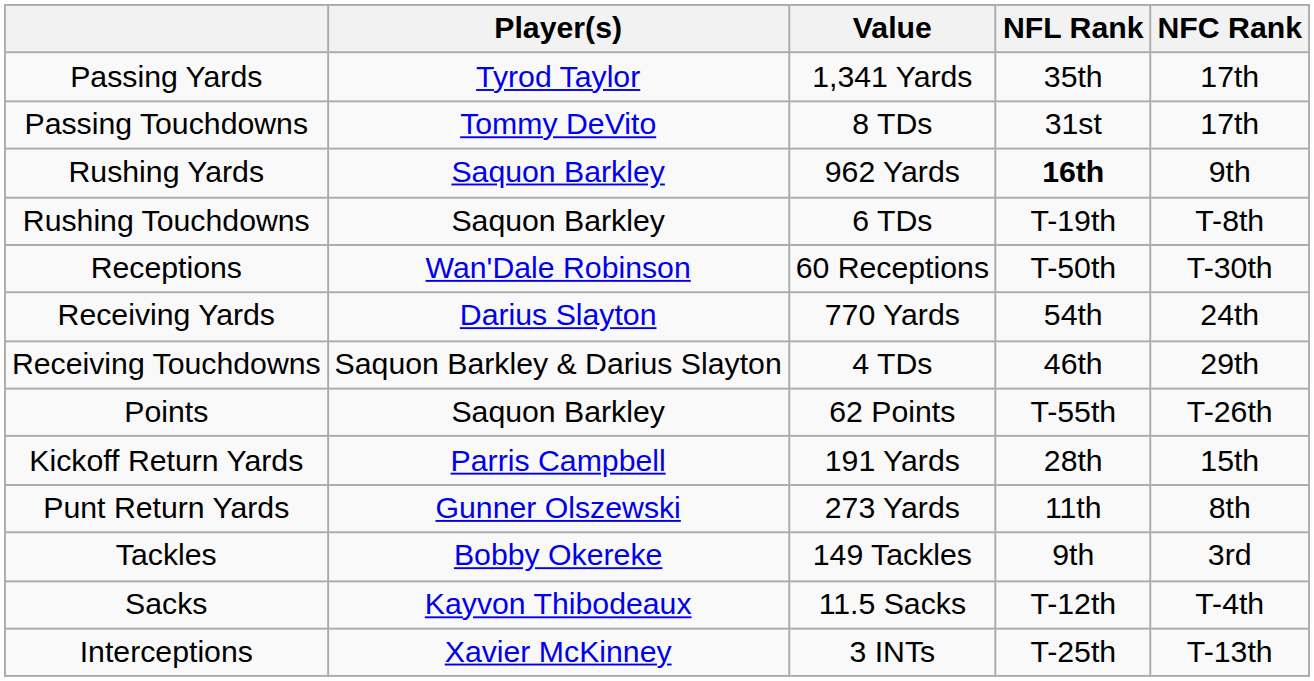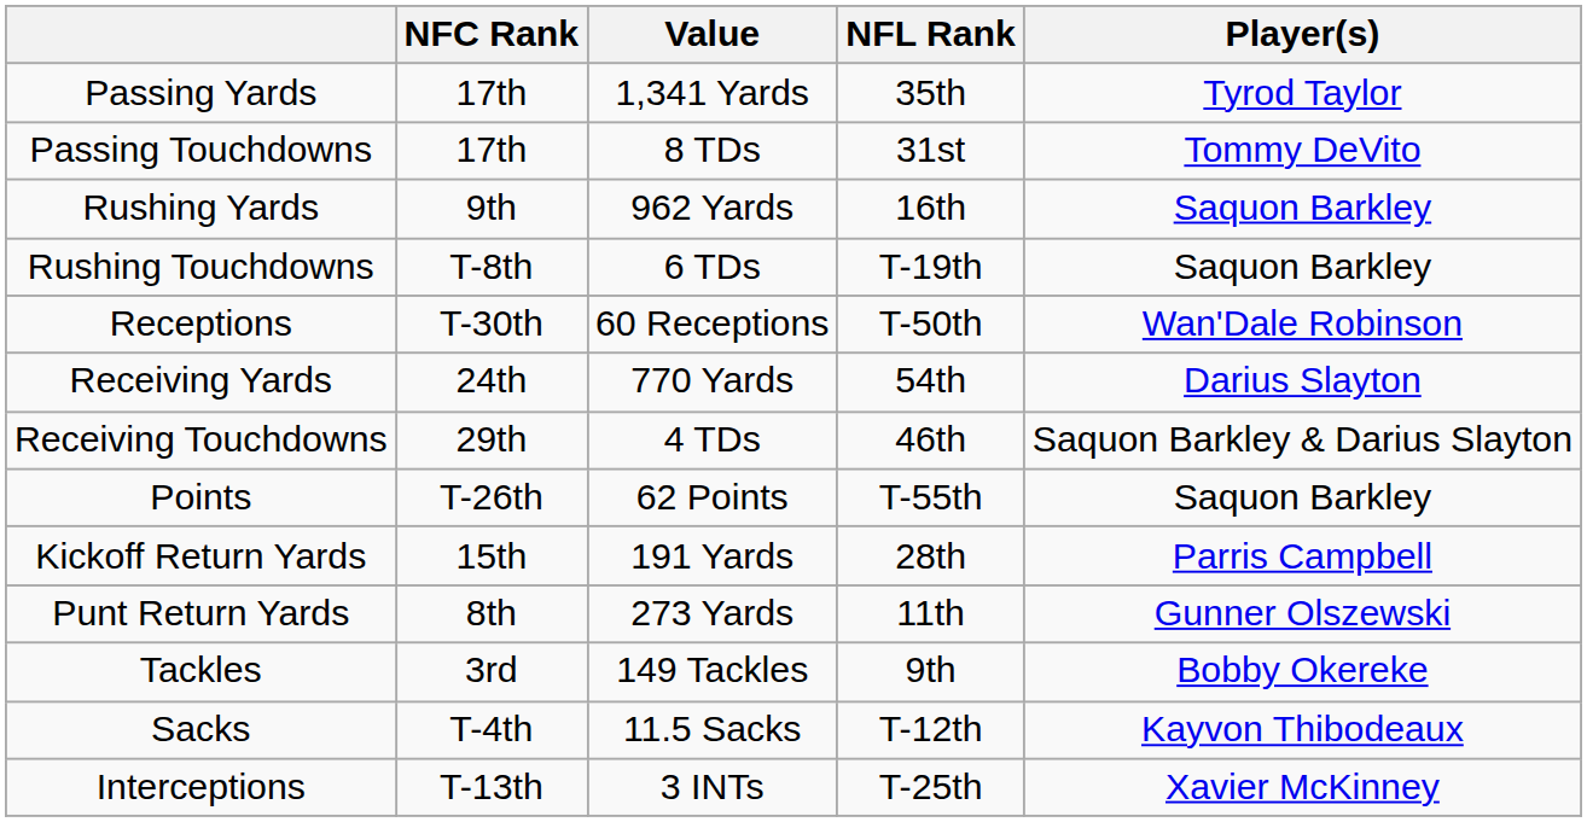columns swapped: Player(s) <-> NFC Rank
Rushing Yards | NFL Rank: bold -> normal
